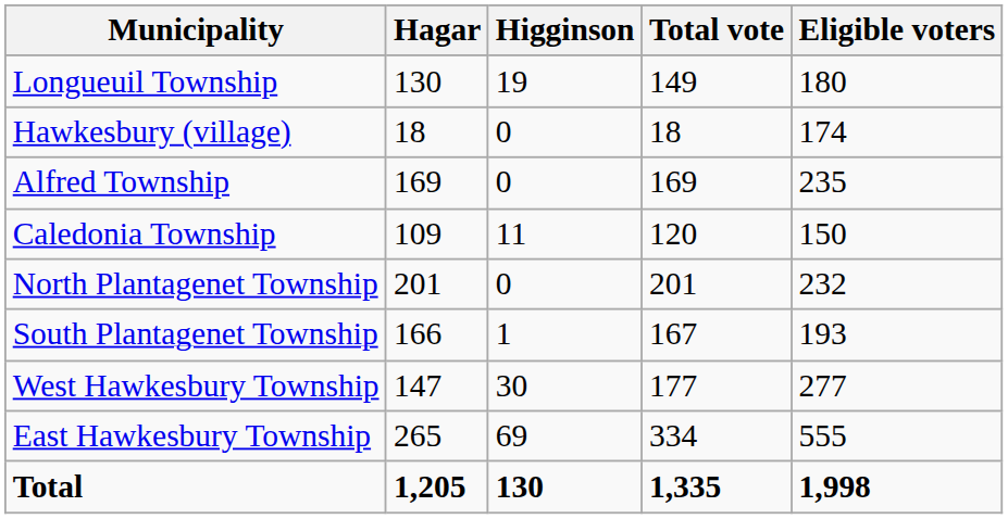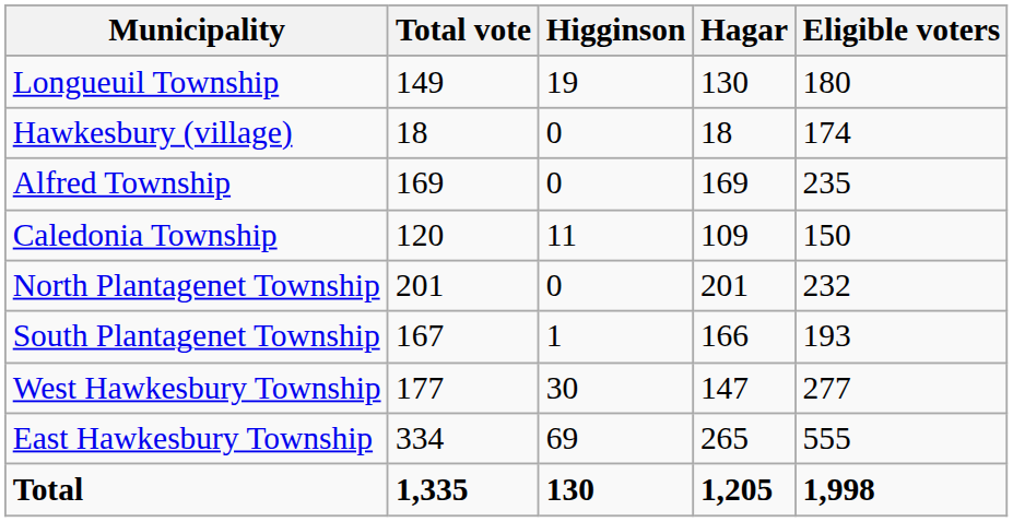columns swapped: Hagar <-> Total vote
